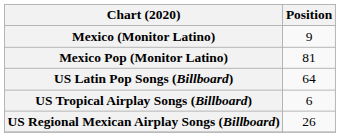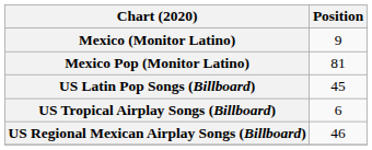US Latin Pop Songs (Billboard) | Position: 64 -> 45
US Regional Mexican Airplay Songs (Billboard) | Position: 26 -> 46
